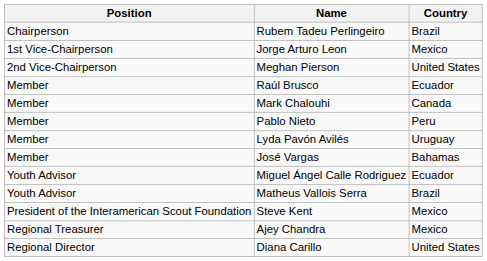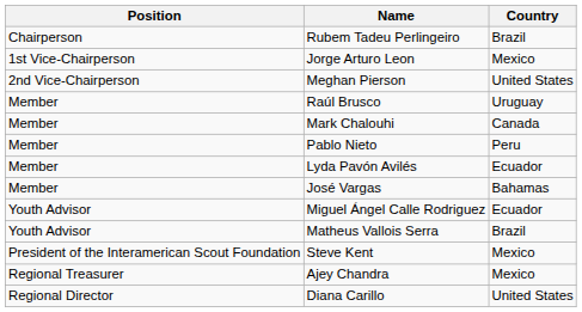Raúl Brusco | Country: Ecuador -> Uruguay
Lyda Pavón Avilés | Country: Uruguay -> Ecuador
